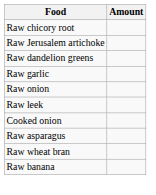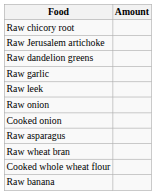rows swapped: Raw leek <-> Raw onion
+ row: Cooked whole wheat flour
